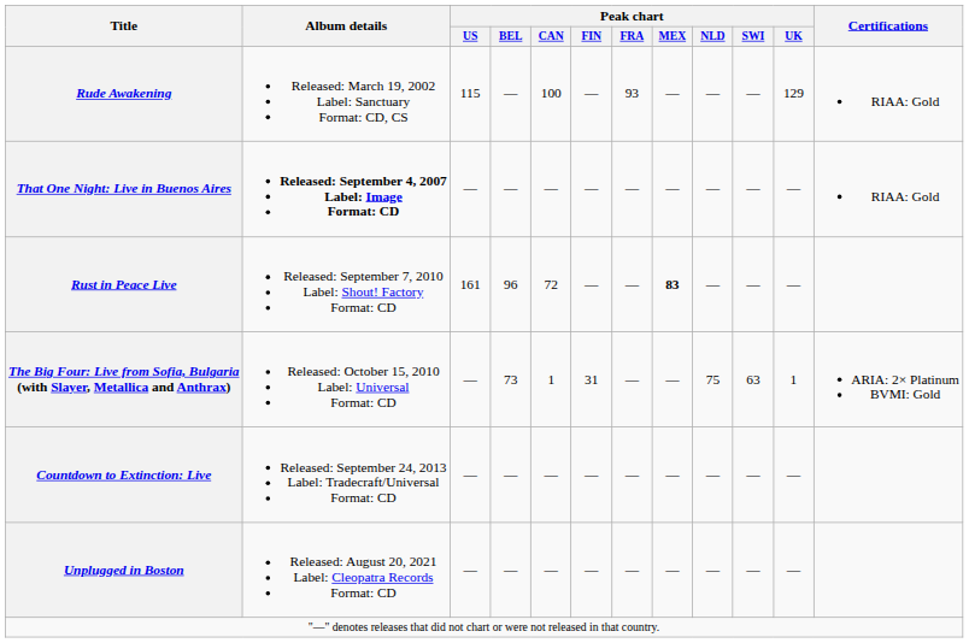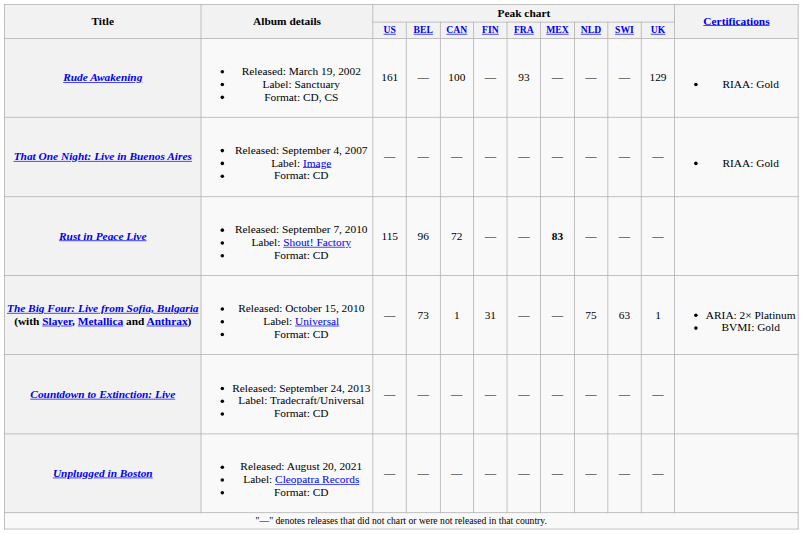Rude Awakening | Peak chart / US: 115 -> 161
That One Night: Live in Buenos Aires | Album details: bold -> normal
Rust in Peace Live | Peak chart / US: 161 -> 115
